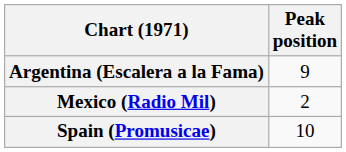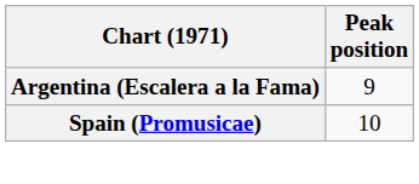- row: Mexico (Radio Mil) | 2
